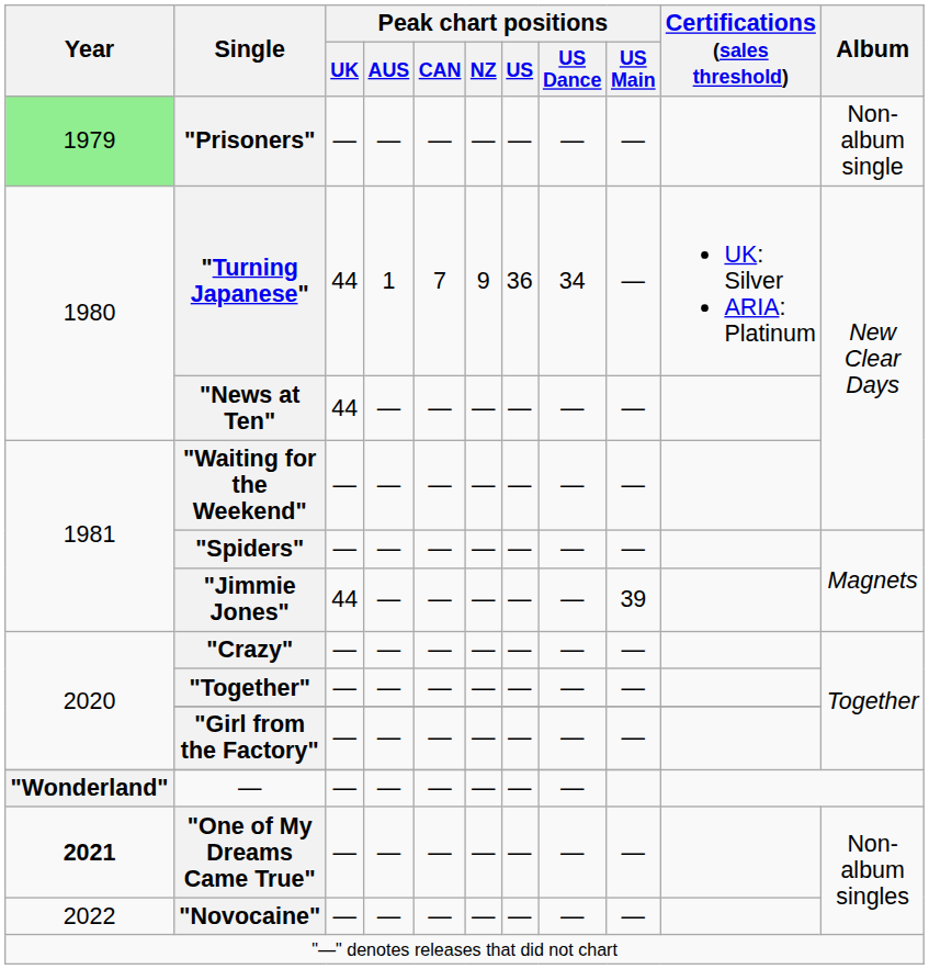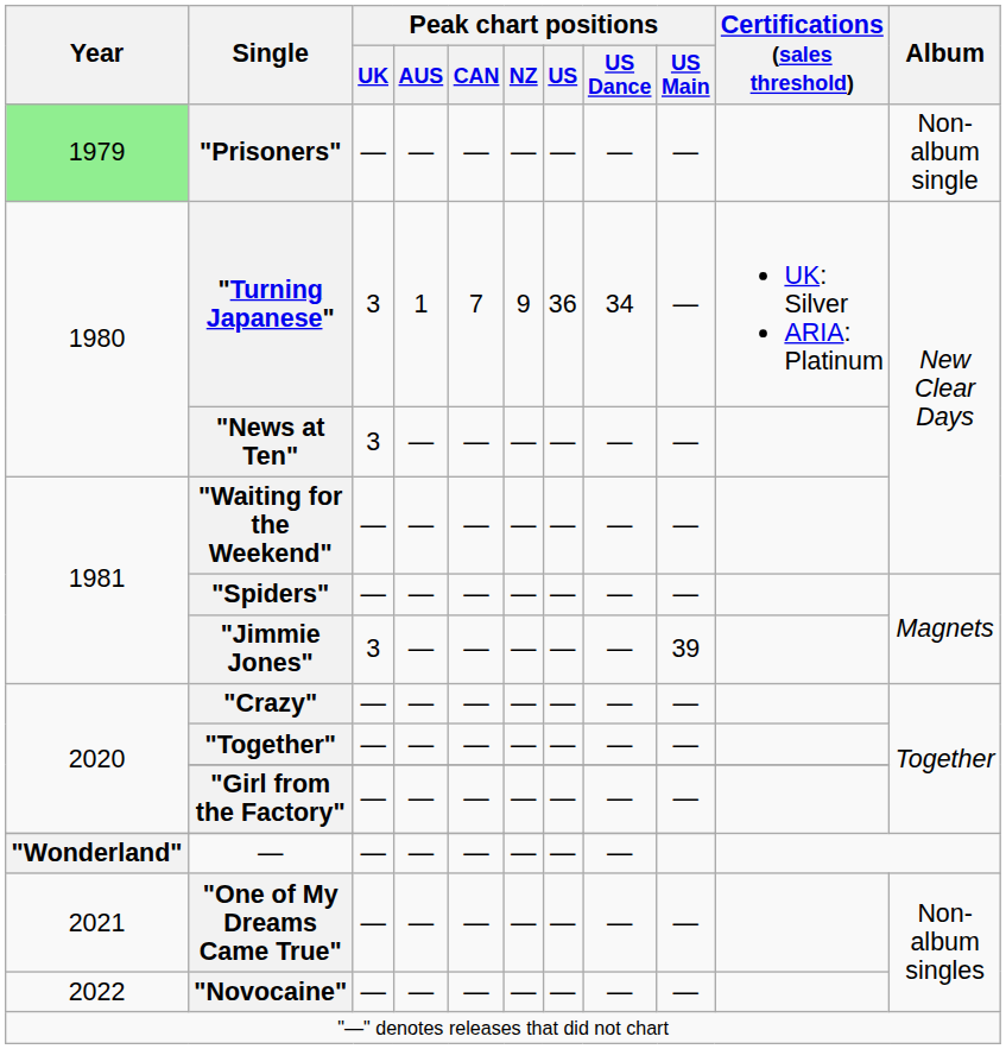"Turning Japanese" | Peak chart positions / UK: 44 -> 3
"News at Ten" | Peak chart positions / UK: 44 -> 3
"Jimmie Jones" | Peak chart positions / UK: 44 -> 3
"One of My Dreams Came True" | Year: bold -> normal
